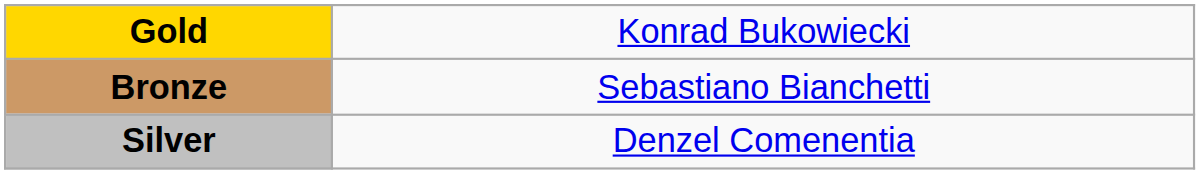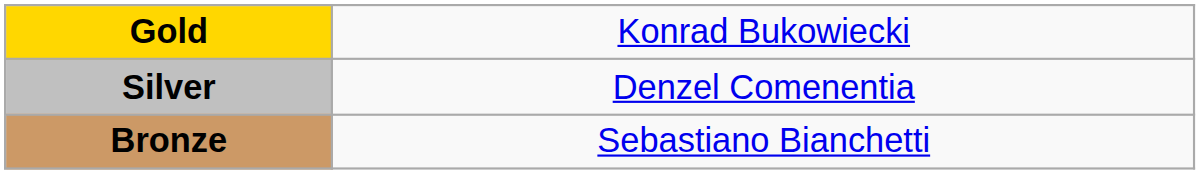rows swapped: Silver <-> Bronze
